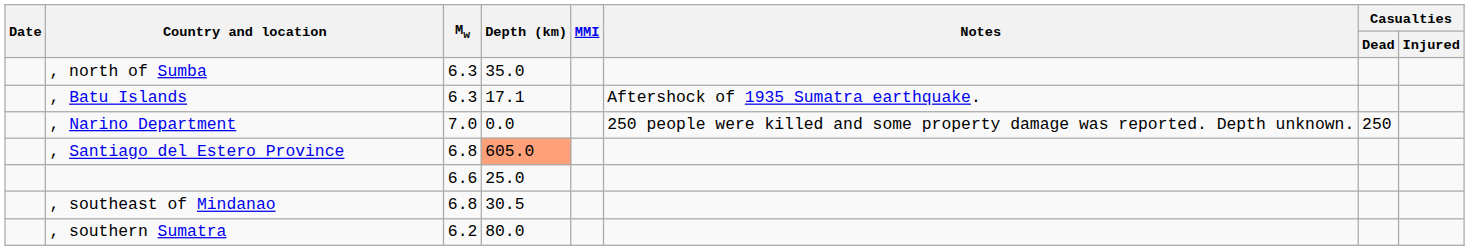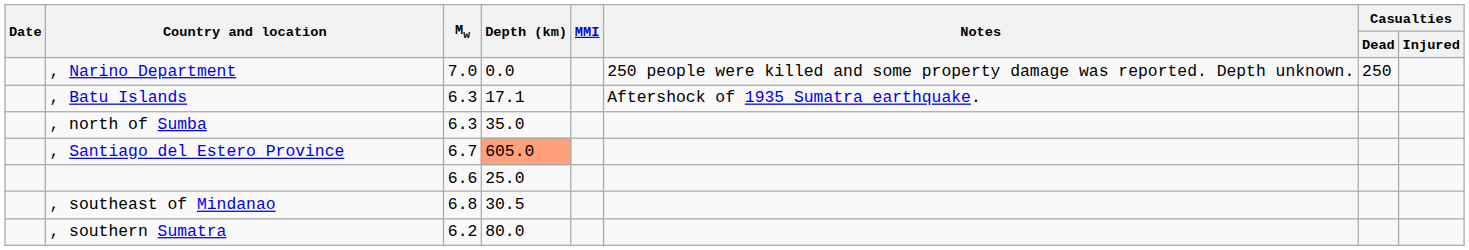rows swapped: , north of Sumba <-> , Narino Department
, Santiago del Estero Province | Mw: 6.8 -> 6.7
